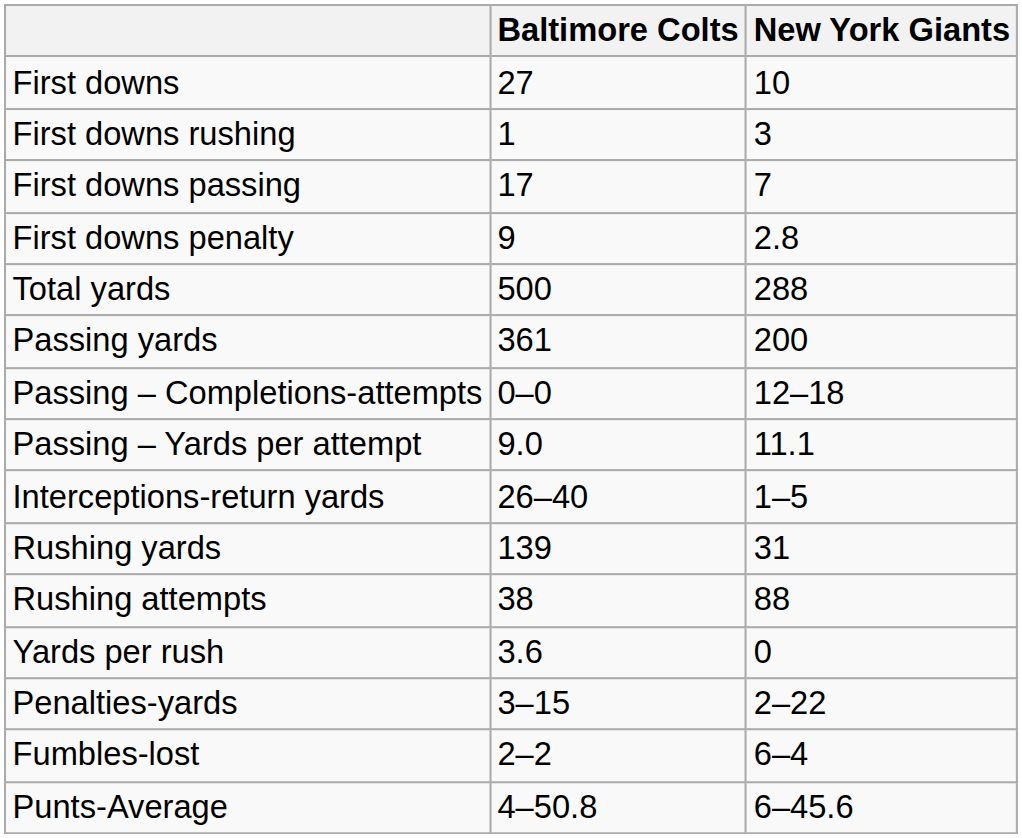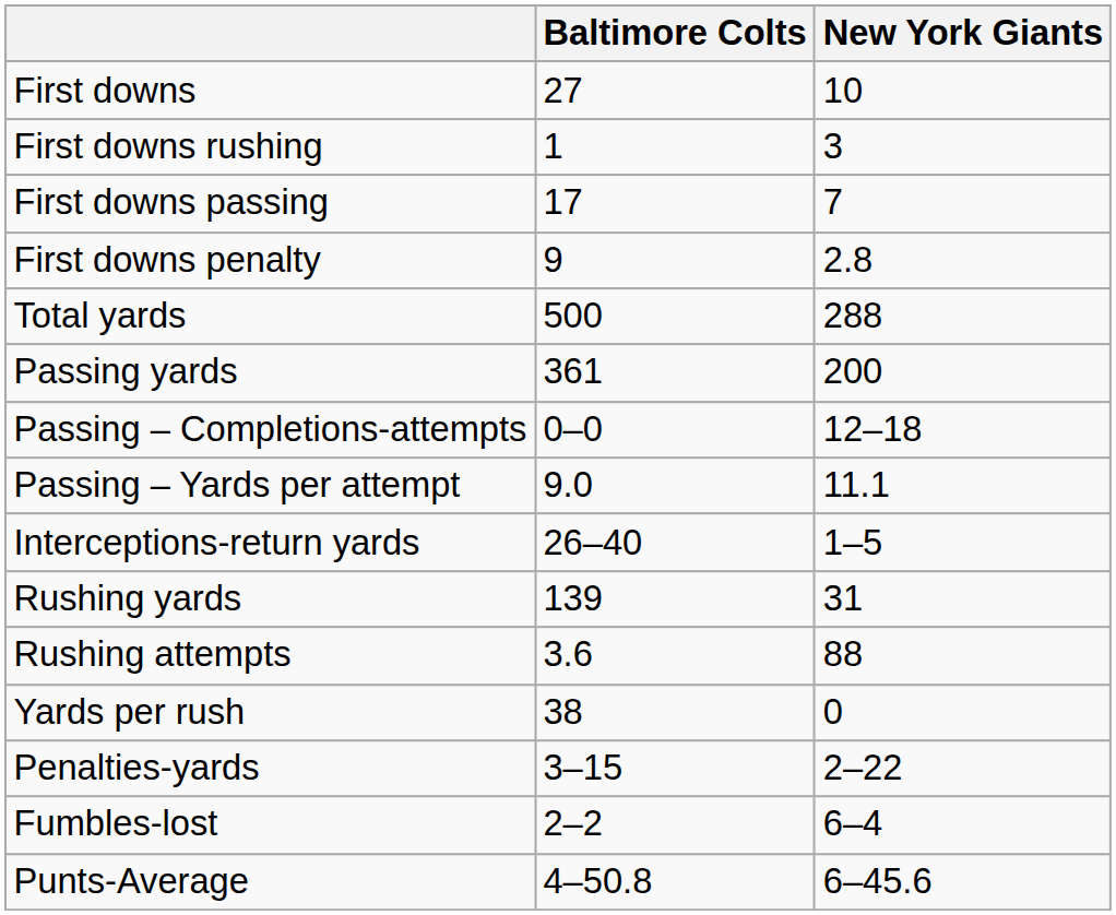Rushing attempts | Baltimore Colts: 38 -> 3.6
Yards per rush | Baltimore Colts: 3.6 -> 38
